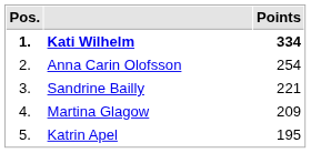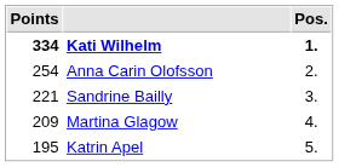columns swapped: Pos. <-> Points
